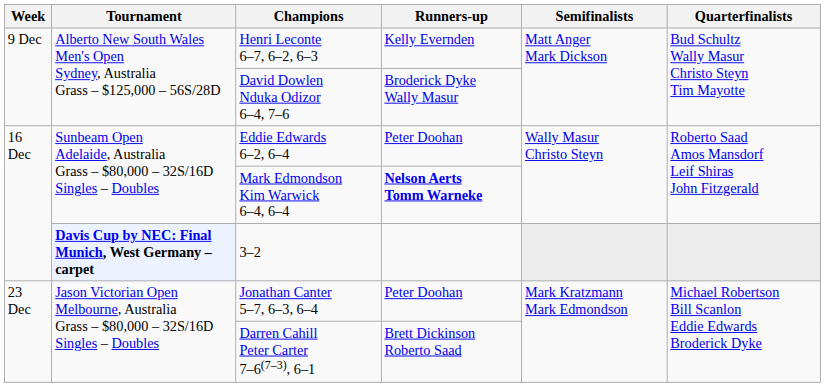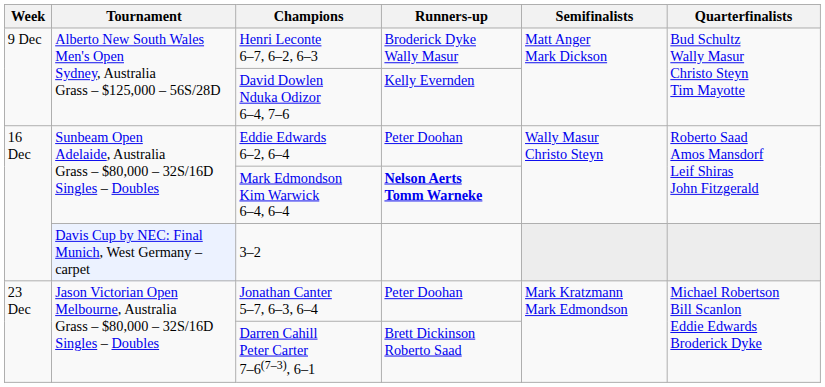Henri Leconte 6–7, 6–2, 6–3 | Runners-up: Kelly Evernden -> Broderick Dyke Wally Masur
David Dowlen Nduka Odizor 6–4, 7–6 | Runners-up: Broderick Dyke Wally Masur -> Kelly Evernden
3–2 | Tournament: bold -> normal
